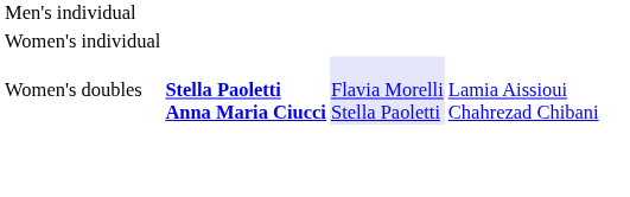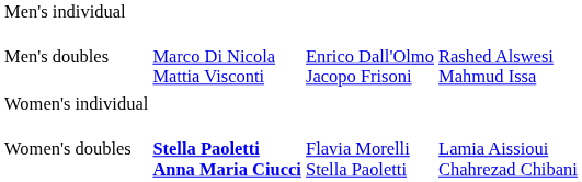+ row: Men's doubles | Marco Di Nicola Mattia Visconti | Enrico Dall'Olmo Jacopo Frisoni | Rashed Alswesi Mahmud Issa
Women's doubles | column 3: lavender background -> no background
